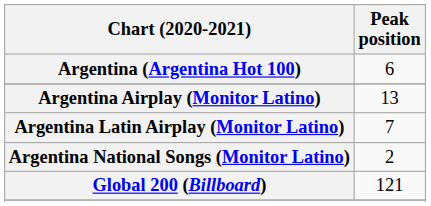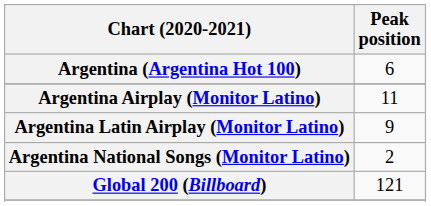Argentina Airplay (Monitor Latino) | Peak position: 13 -> 11
Argentina Latin Airplay (Monitor Latino) | Peak position: 7 -> 9
